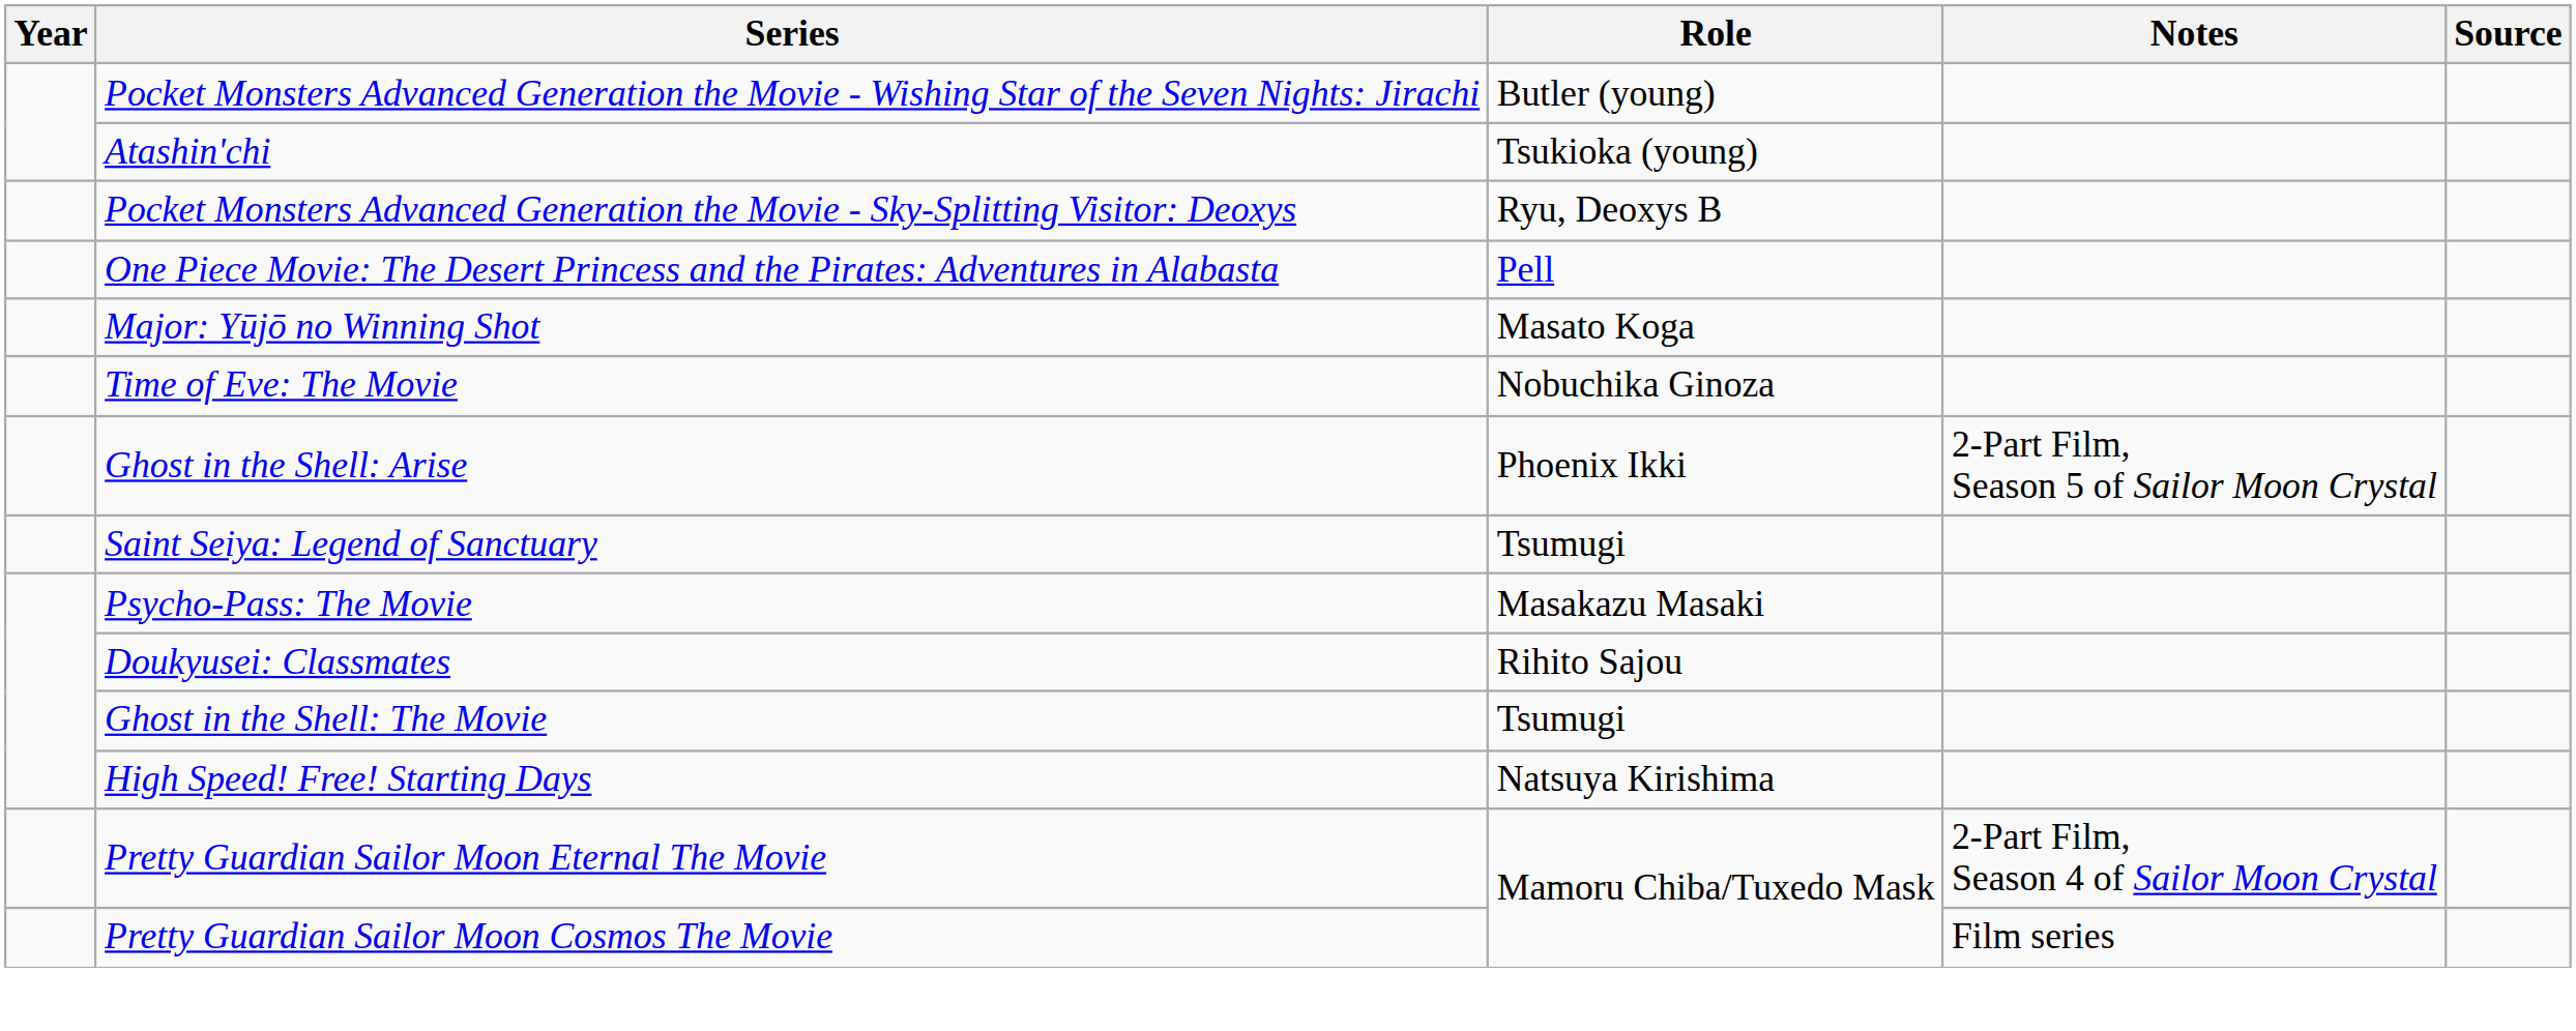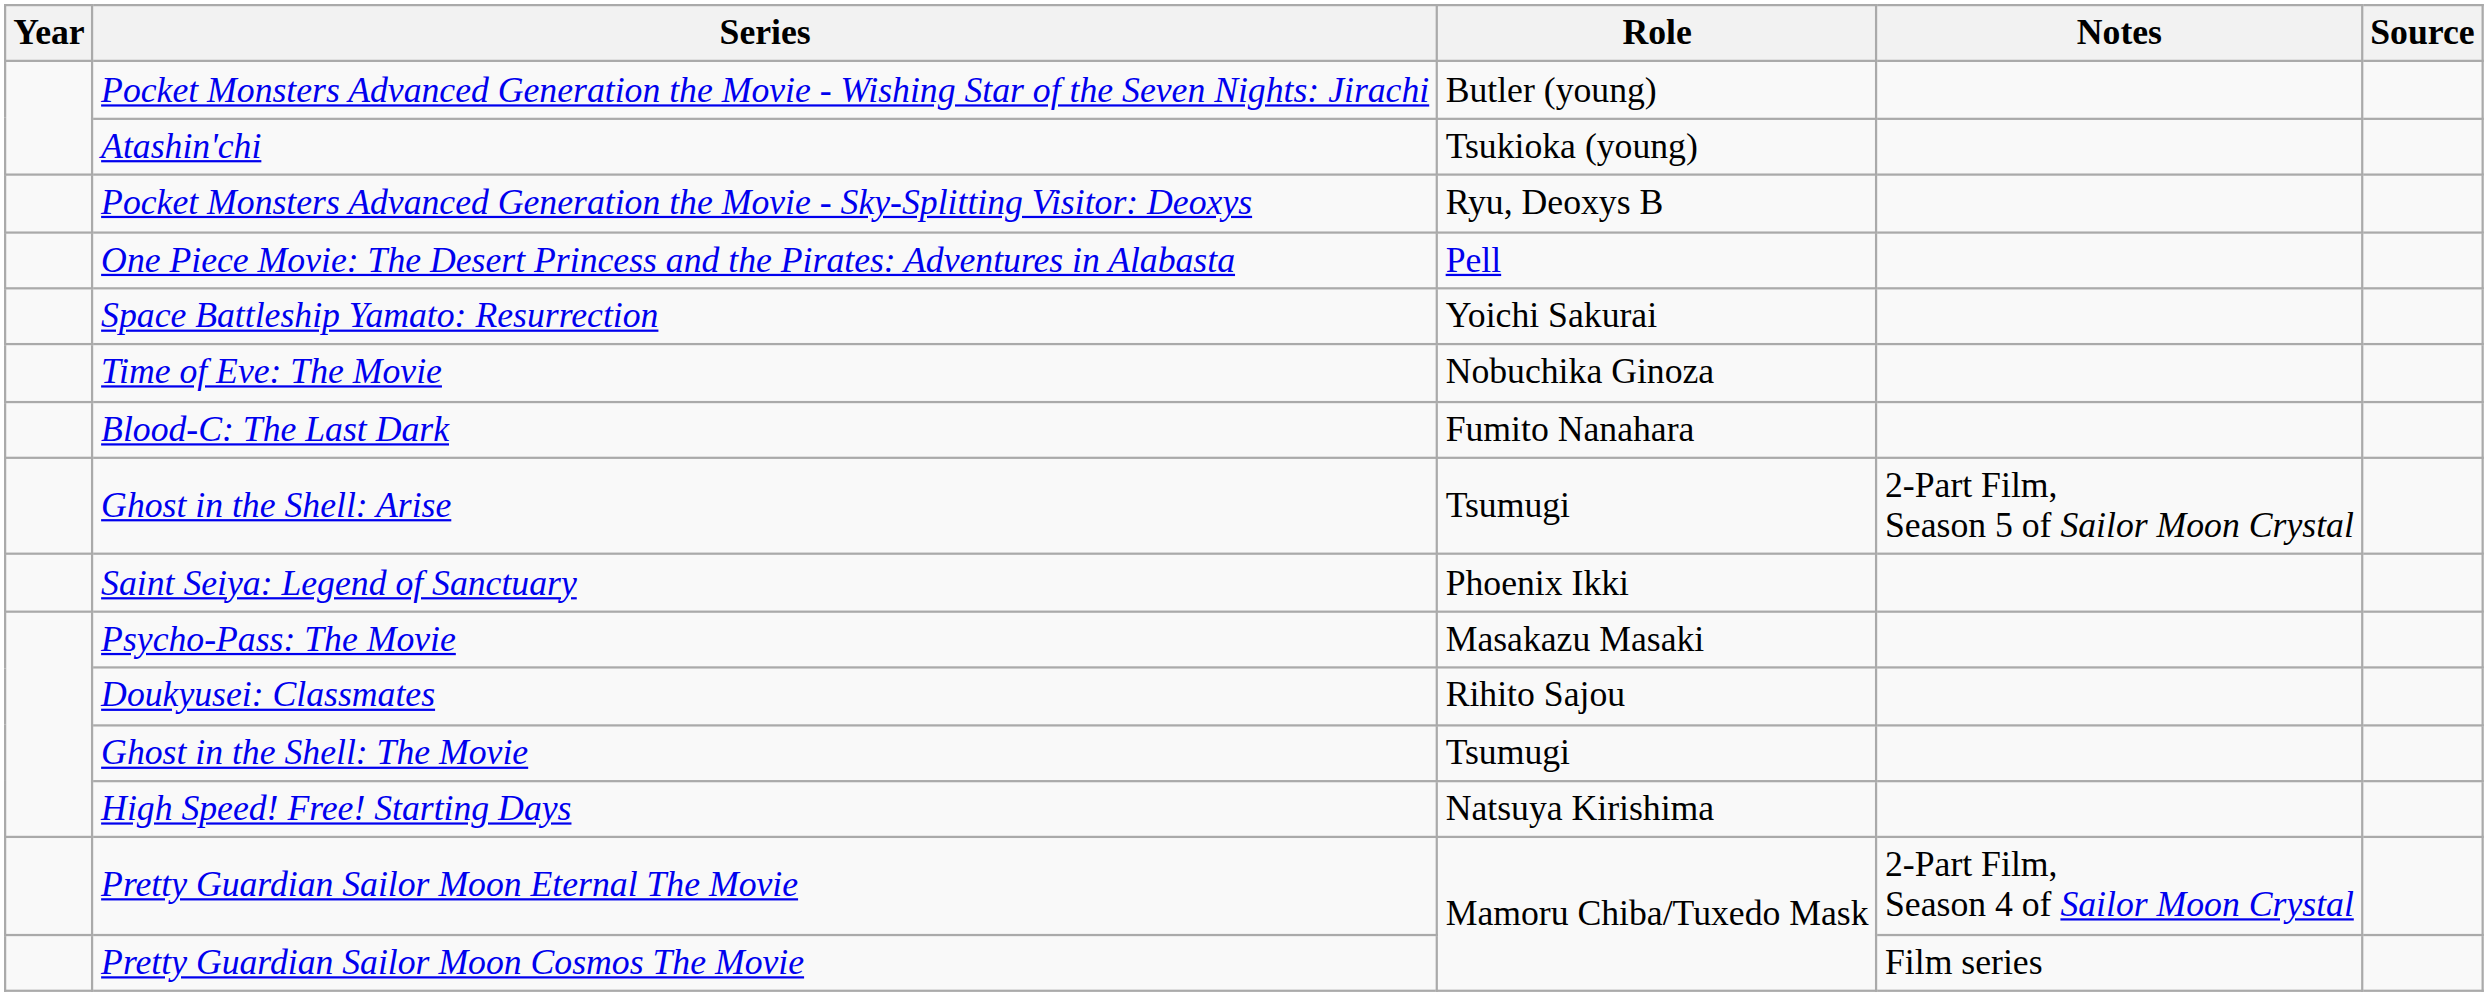- row: Major: Yūjō no Winning Shot | Masato Koga
+ row: Space Battleship Yamato: Resurrection | Yoichi Sakurai
+ row: Blood-C: The Last Dark | Fumito Nanahara
Ghost in the Shell: Arise | Role: Phoenix Ikki -> Tsumugi
Saint Seiya: Legend of Sanctuary | Role: Tsumugi -> Phoenix Ikki
